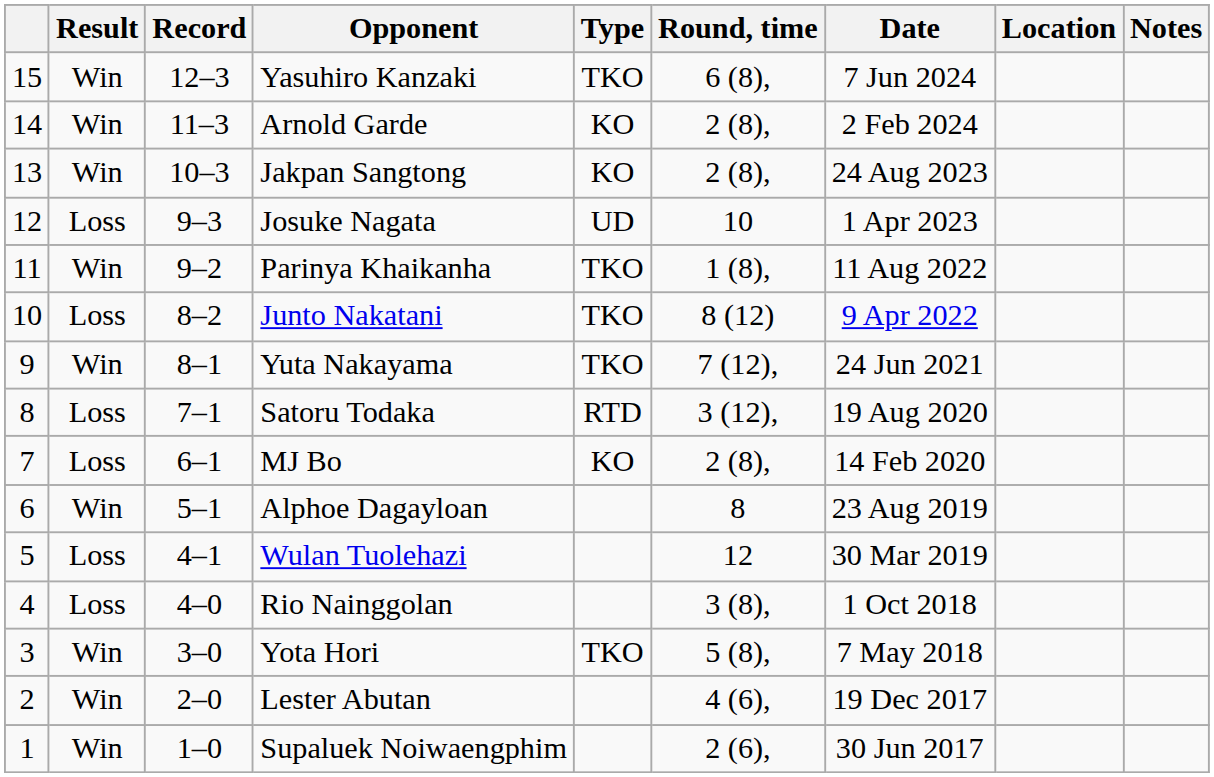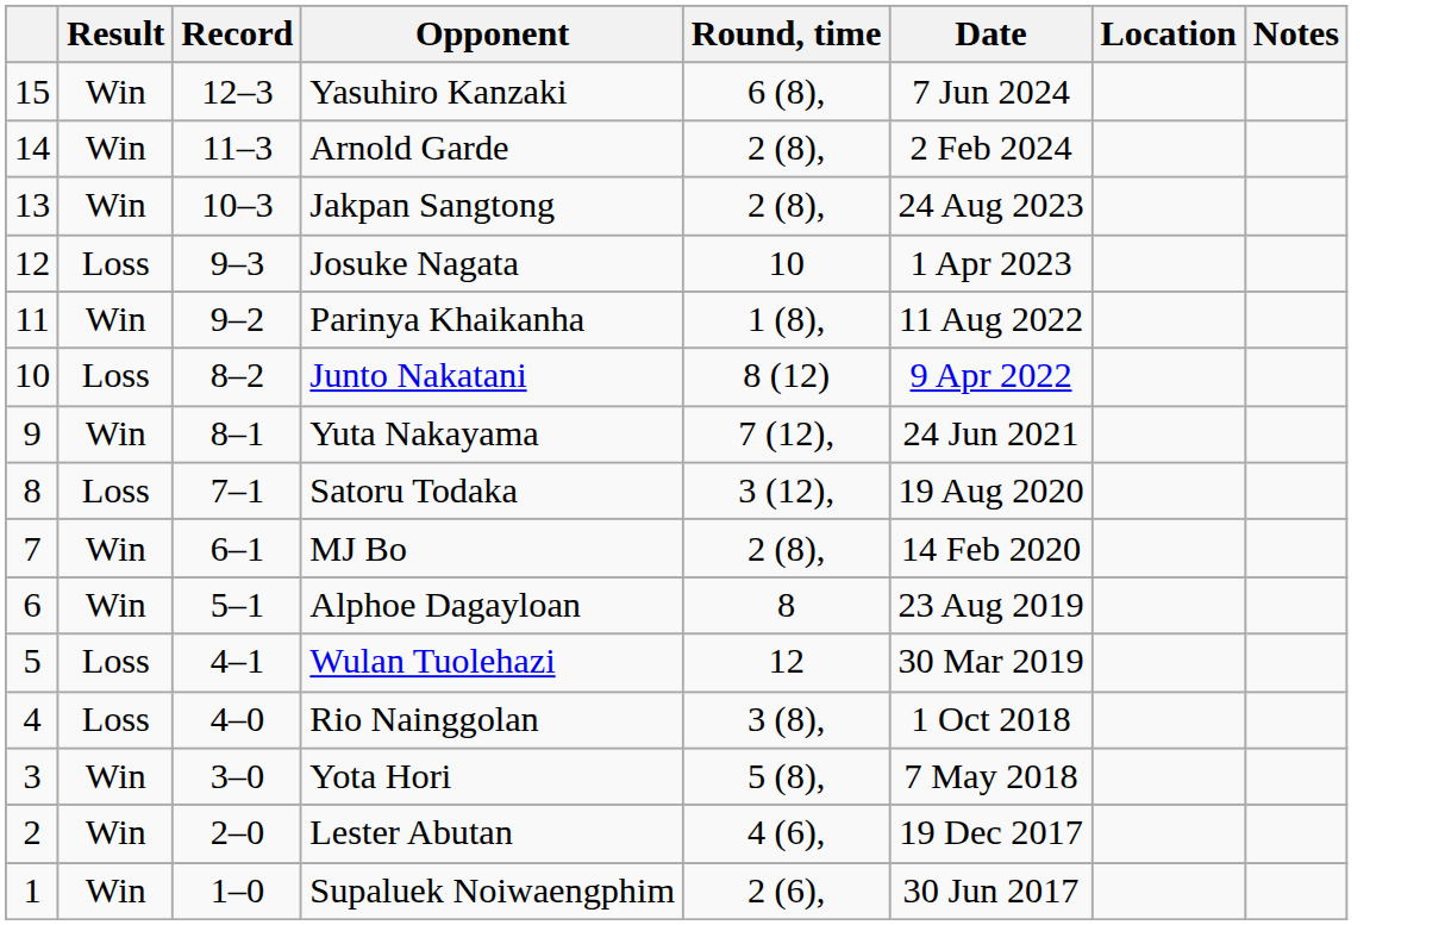- column: Type | TKO | KO | KO | UD | TKO | TKO | TKO | RTD | KO | TKO
MJ Bo | Result: Loss -> Win
